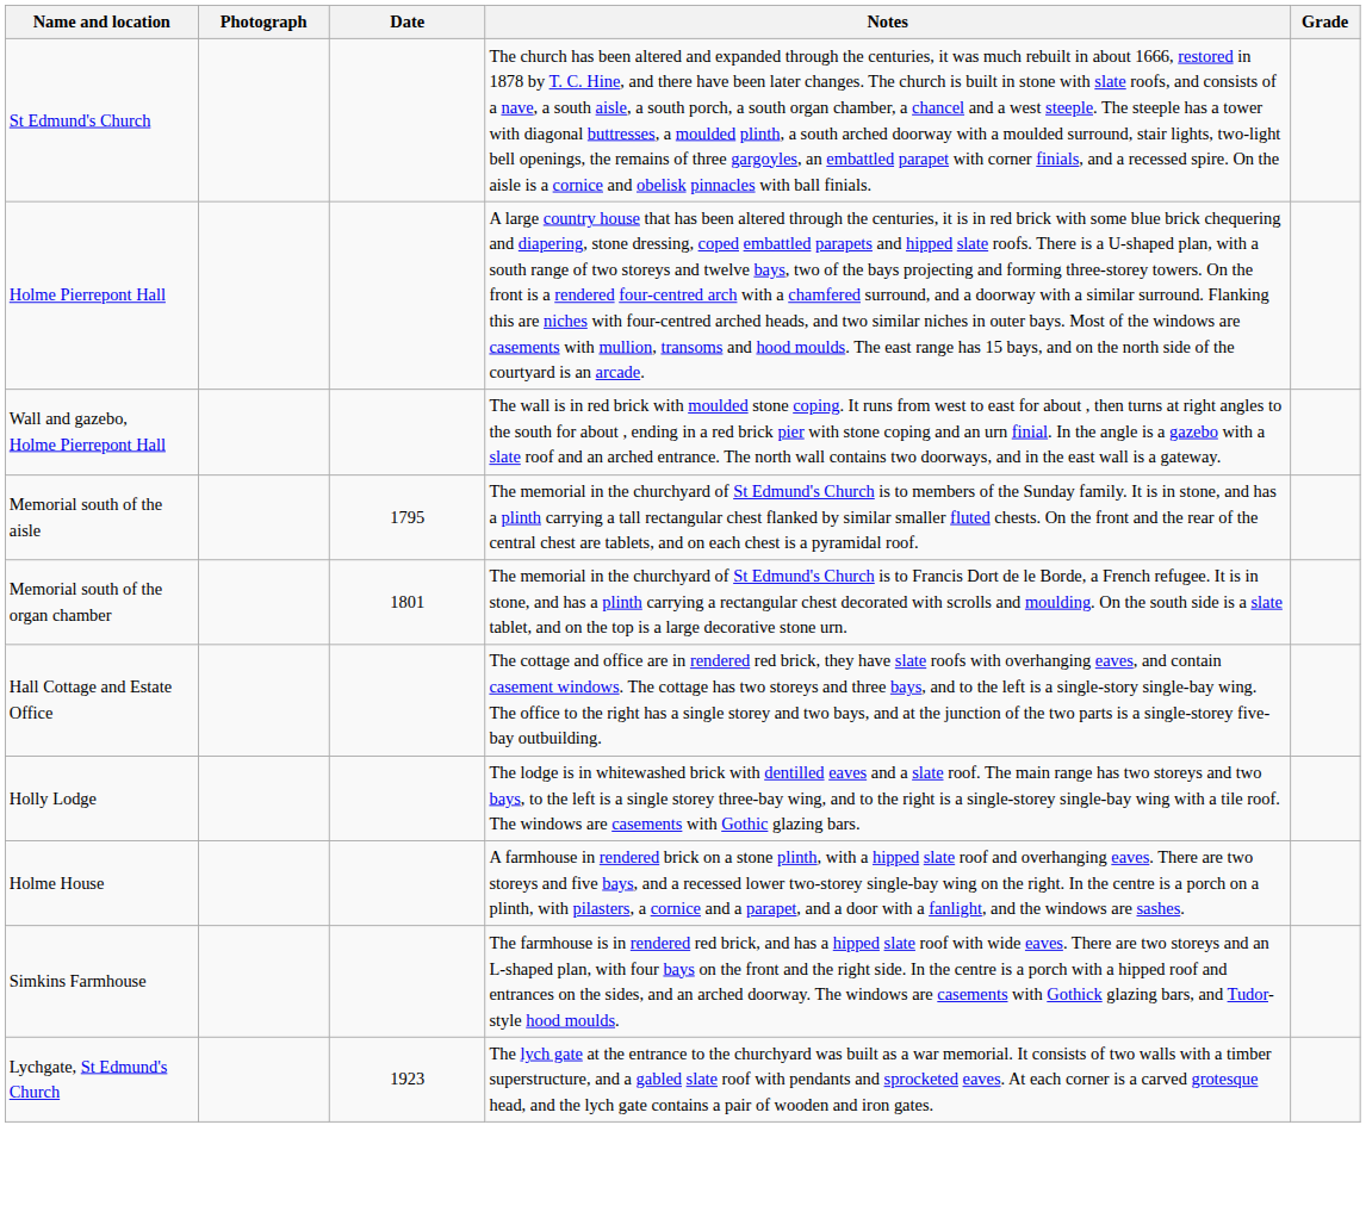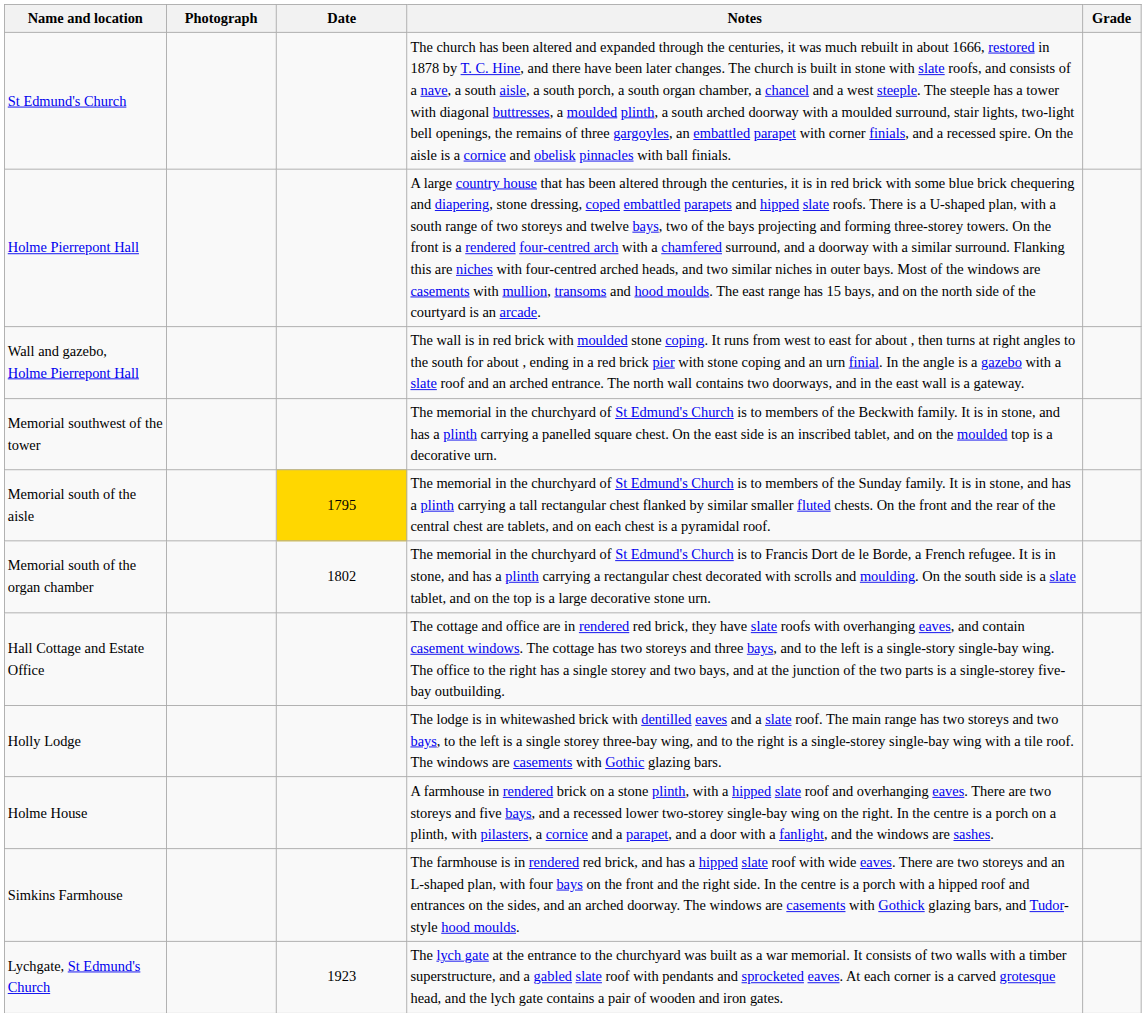+ row: Memorial southwest of the tower | The memorial in the churchyard of St Edmund's Church is to members of the Beckwith family. It is in stone, and has a plinth carrying a panelled square chest. On the east side is an inscribed tablet, and on the moulded top is a decorative urn.
Memorial south of the aisle | Date: no background -> gold background
Memorial south of the organ chamber | Date: 1801 -> 1802
